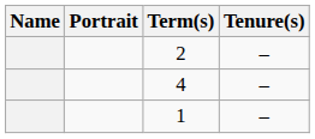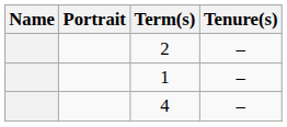rows swapped: 1 <-> 4
